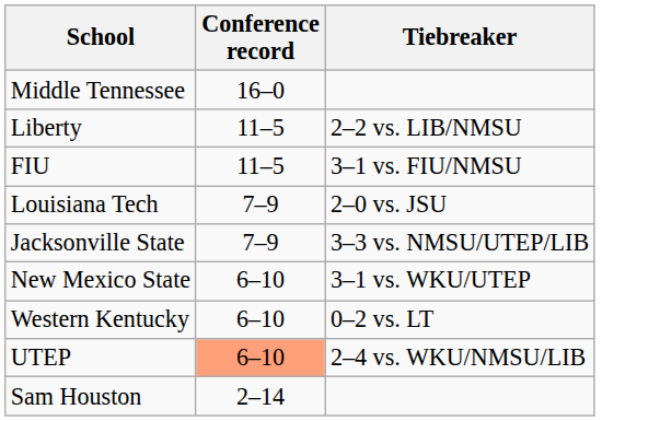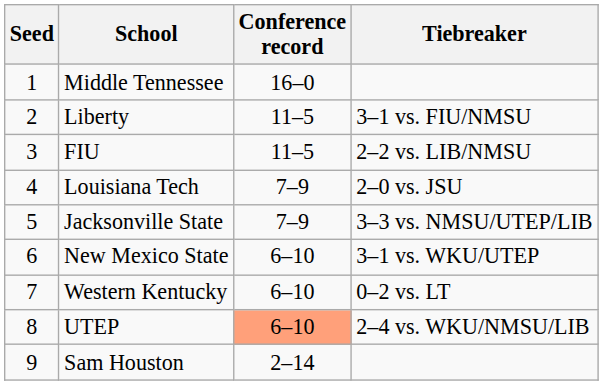+ column: Seed | 1 | 2 | 3 | 4 | 5 | 6 | 7 | 8 | 9
Liberty | Tiebreaker: 2–2 vs. LIB/NMSU -> 3–1 vs. FIU/NMSU
FIU | Tiebreaker: 3–1 vs. FIU/NMSU -> 2–2 vs. LIB/NMSU
